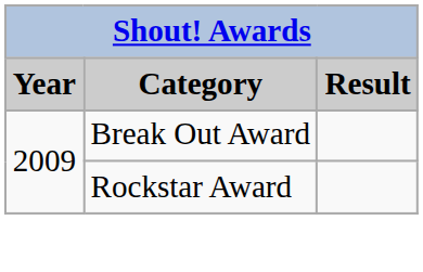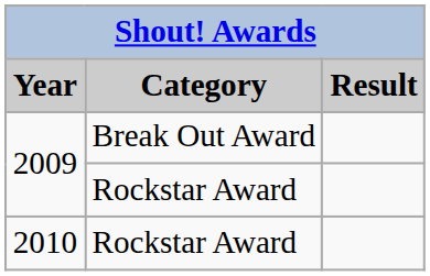+ row: 2010 | Rockstar Award
